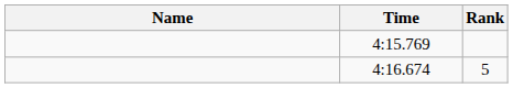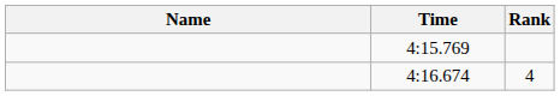4:16.674 | Rank: 5 -> 4
